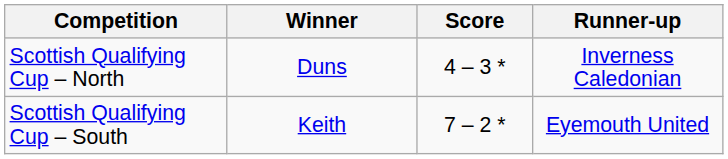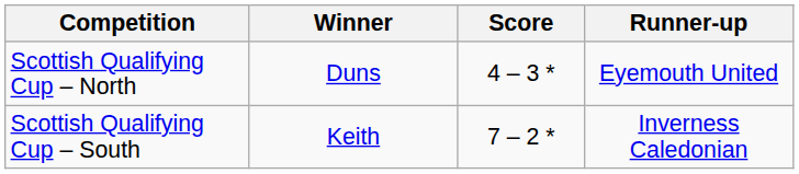Scottish Qualifying Cup – North | Runner-up: Inverness Caledonian -> Eyemouth United
Scottish Qualifying Cup – South | Runner-up: Eyemouth United -> Inverness Caledonian
